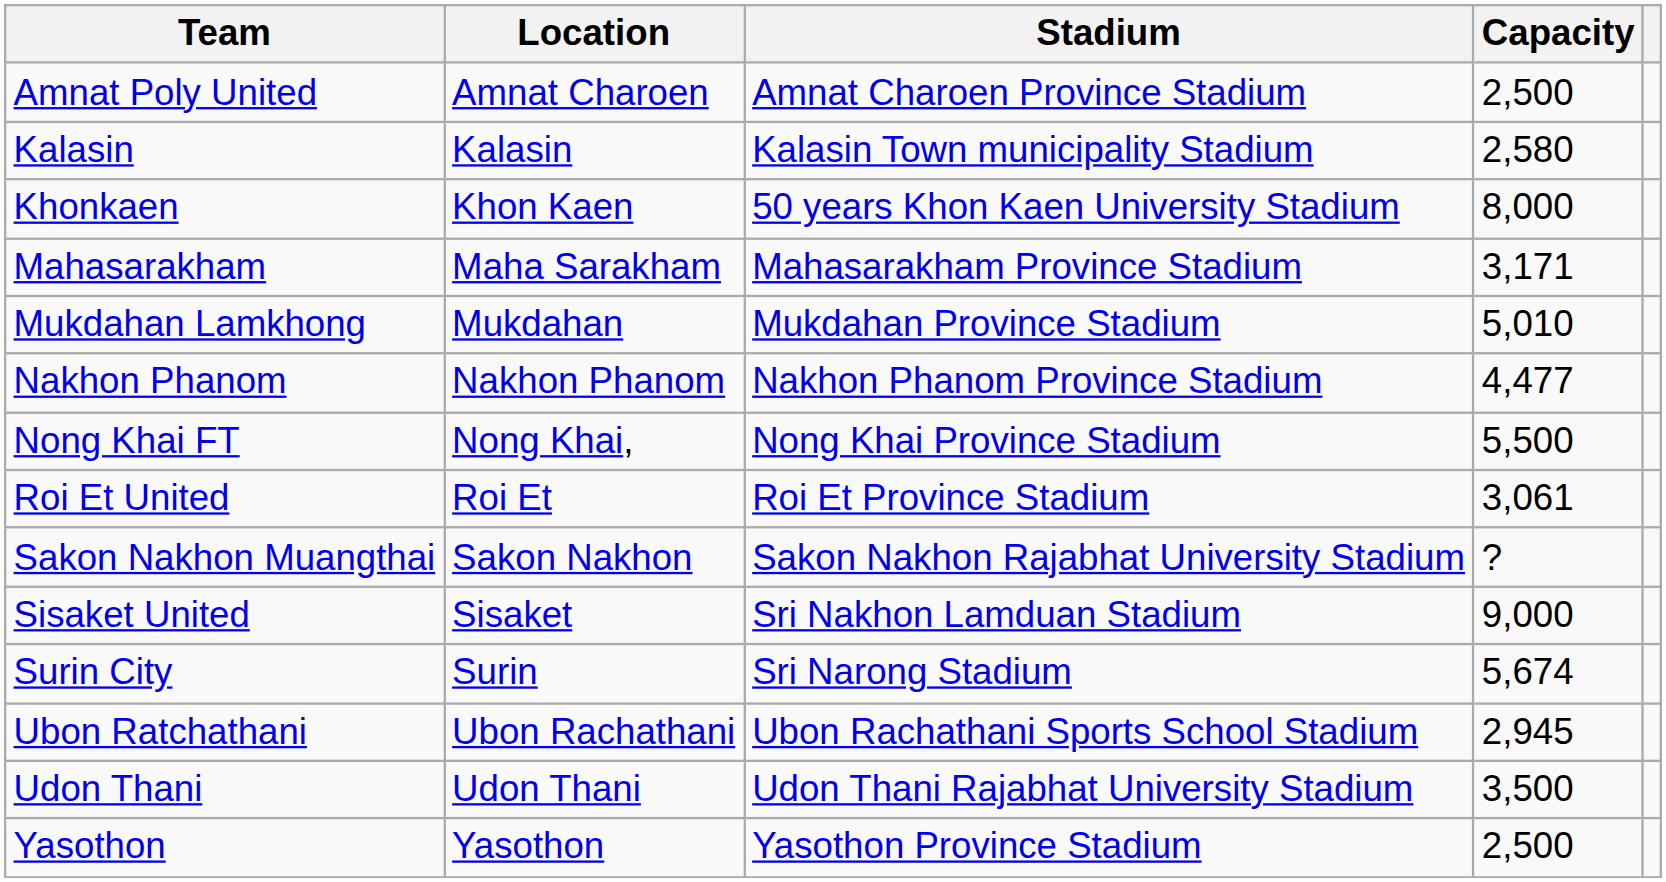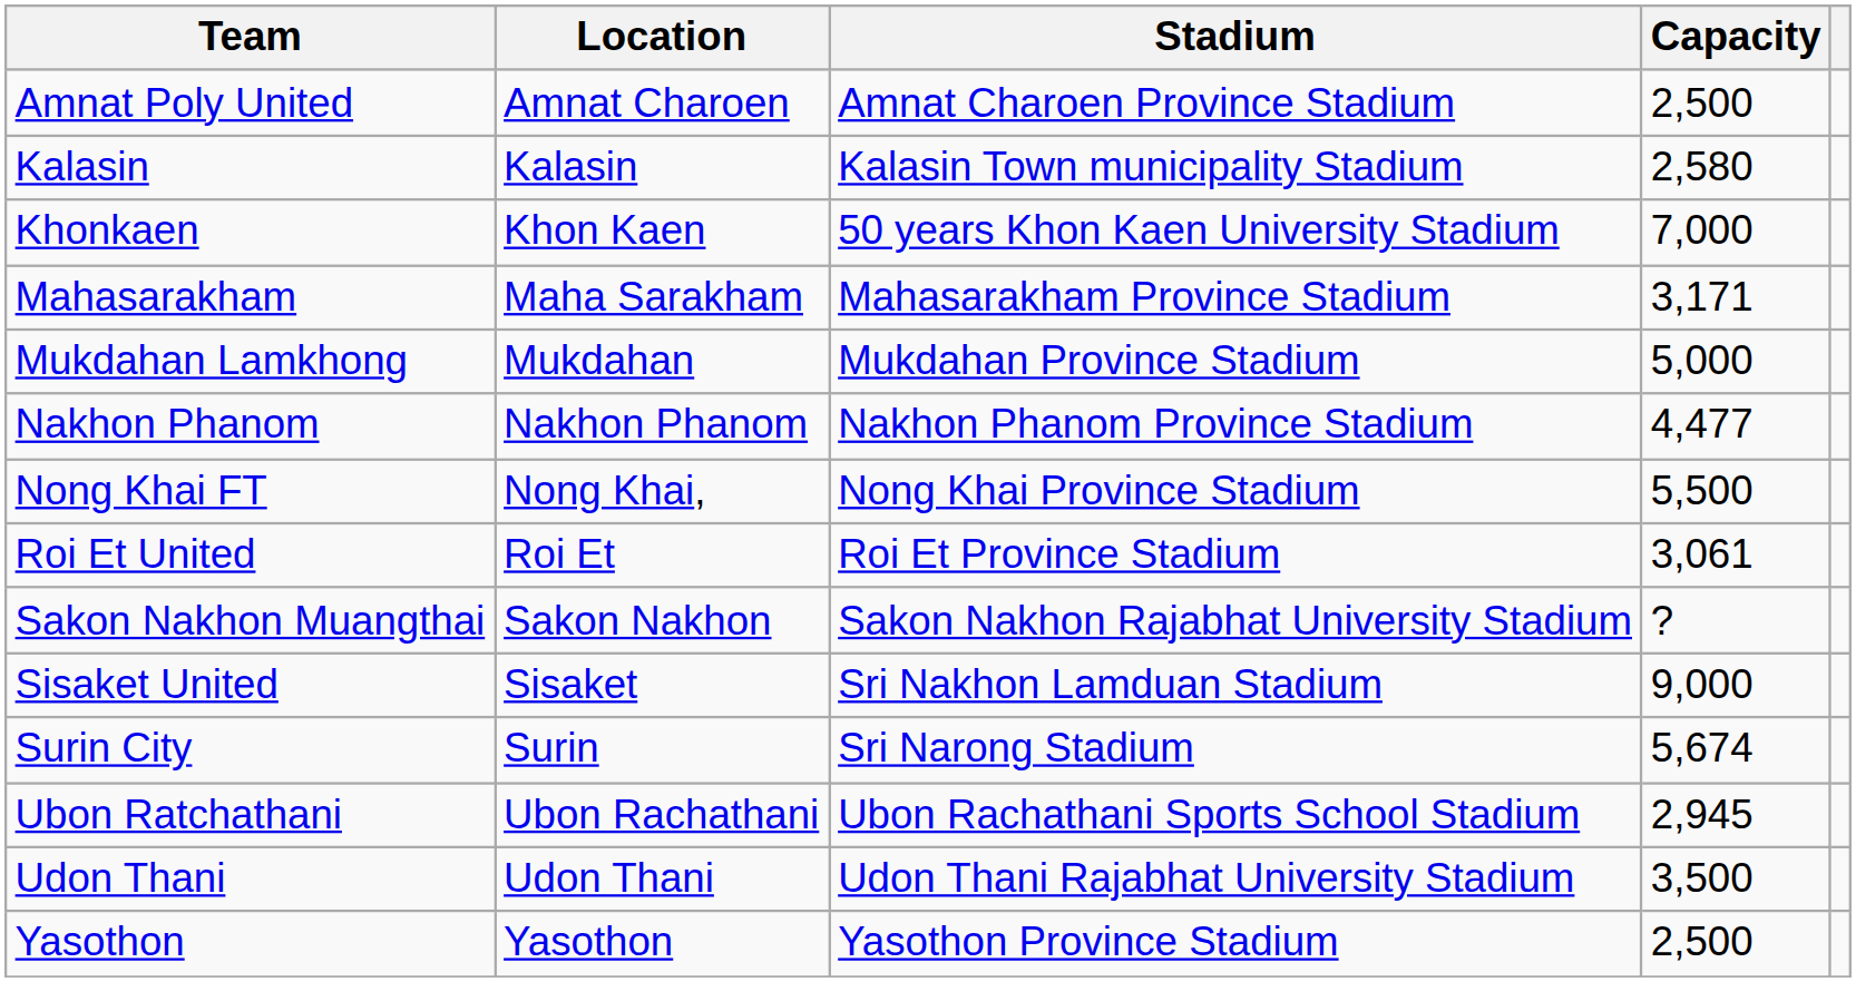Khonkaen | Capacity: 8,000 -> 7,000
Mukdahan Lamkhong | Capacity: 5,010 -> 5,000
